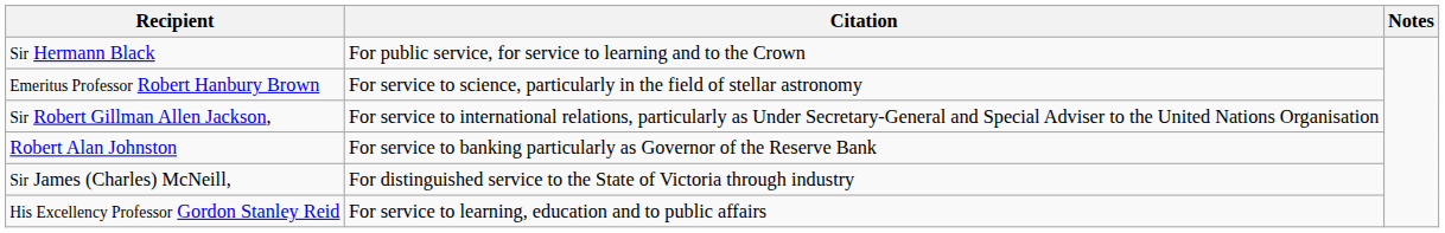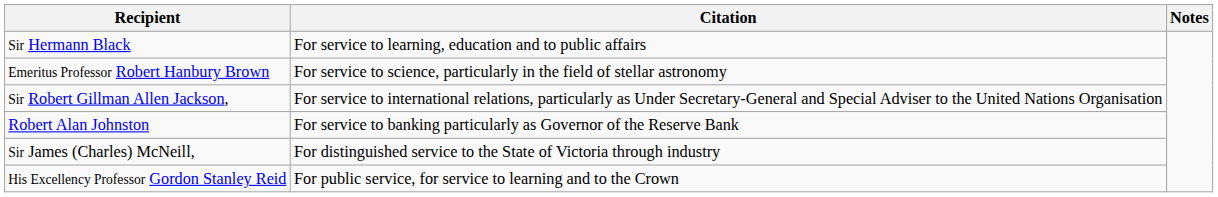Sir Hermann Black | Citation: For public service, for service to learning and to the Crown -> For service to learning, education and to public affairs
His Excellency Professor Gordon Stanley Reid | Citation: For service to learning, education and to public affairs -> For public service, for service to learning and to the Crown
